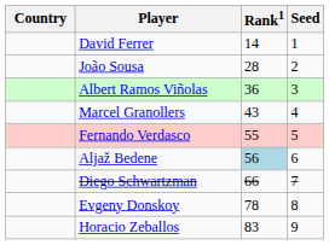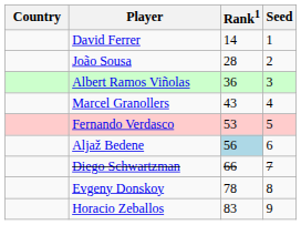Fernando Verdasco | Rank1: 55 -> 53
